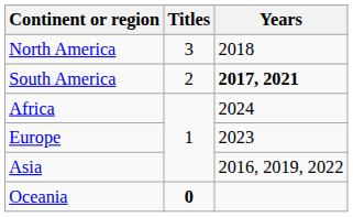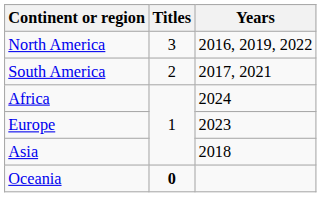North America | Years: 2018 -> 2016, 2019, 2022
South America | Years: bold -> normal
Asia | Years: 2016, 2019, 2022 -> 2018
